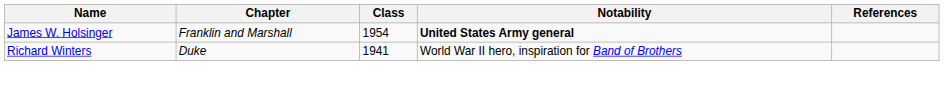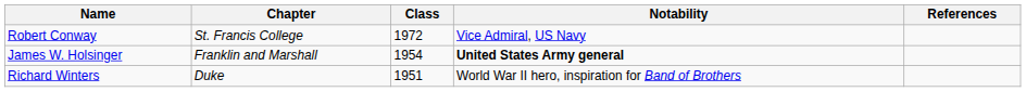+ row: Robert Conway | St. Francis College | 1972 | Vice Admiral, US Navy
Richard Winters | Class: 1941 -> 1951
